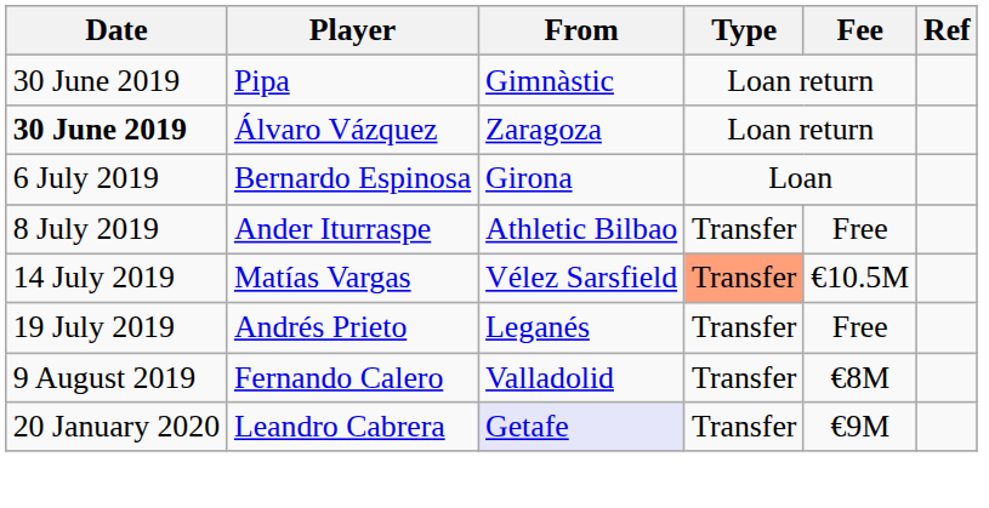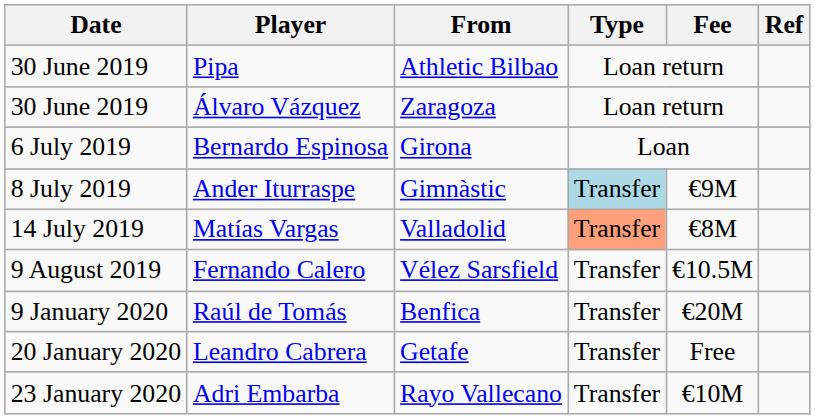Pipa | From: Gimnàstic -> Athletic Bilbao
Álvaro Vázquez | Date: bold -> normal
Ander Iturraspe | From: Athletic Bilbao -> Gimnàstic
Ander Iturraspe | Type: no background -> lightblue background
Ander Iturraspe | Fee: Free -> €9M
Matías Vargas | From: Vélez Sarsfield -> Valladolid
Matías Vargas | Fee: €10.5M -> €8M
- row: 19 July 2019 | Andrés Prieto | Leganés | Transfer | Free
Fernando Calero | From: Valladolid -> Vélez Sarsfield
Fernando Calero | Fee: €8M -> €10.5M
+ row: 9 January 2020 | Raúl de Tomás | Benfica | Transfer | €20M
Leandro Cabrera | From: lavender background -> no background
Leandro Cabrera | Fee: €9M -> Free
+ row: 23 January 2020 | Adri Embarba | Rayo Vallecano | Transfer | €10M
